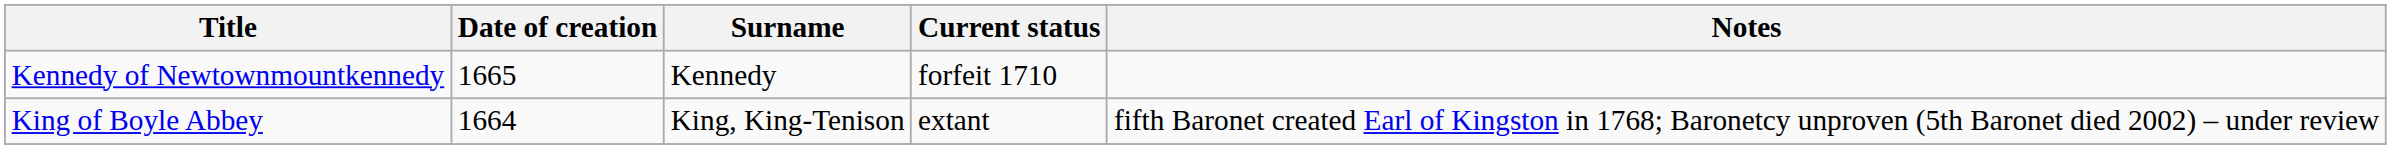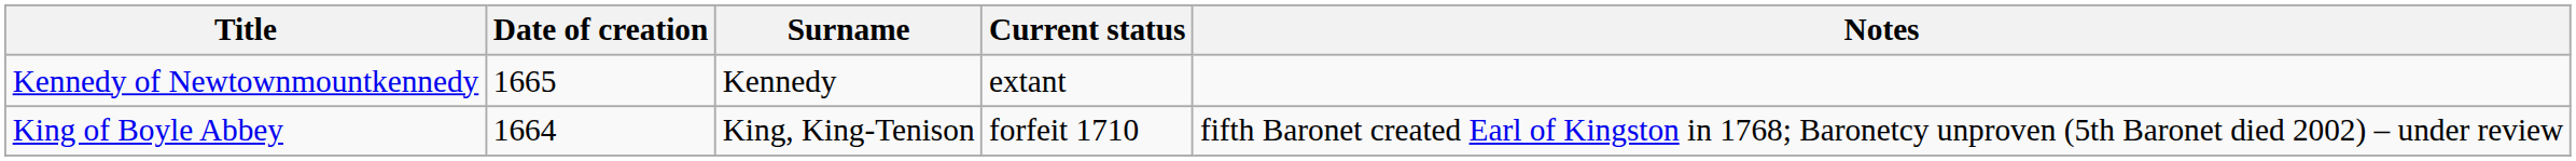Kennedy of Newtownmountkennedy | Current status: forfeit 1710 -> extant
King of Boyle Abbey | Current status: extant -> forfeit 1710
